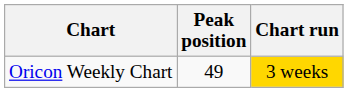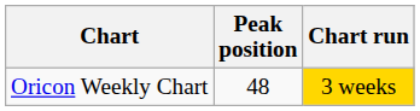Oricon Weekly Chart | Peak position: 49 -> 48
